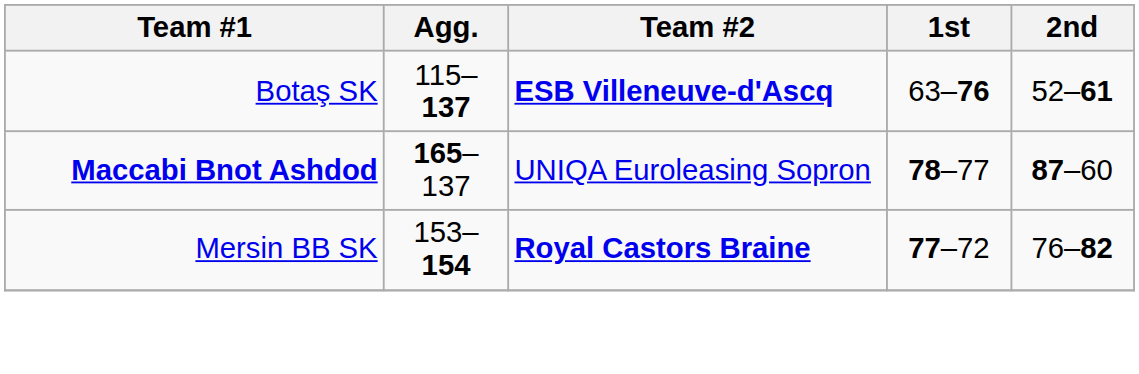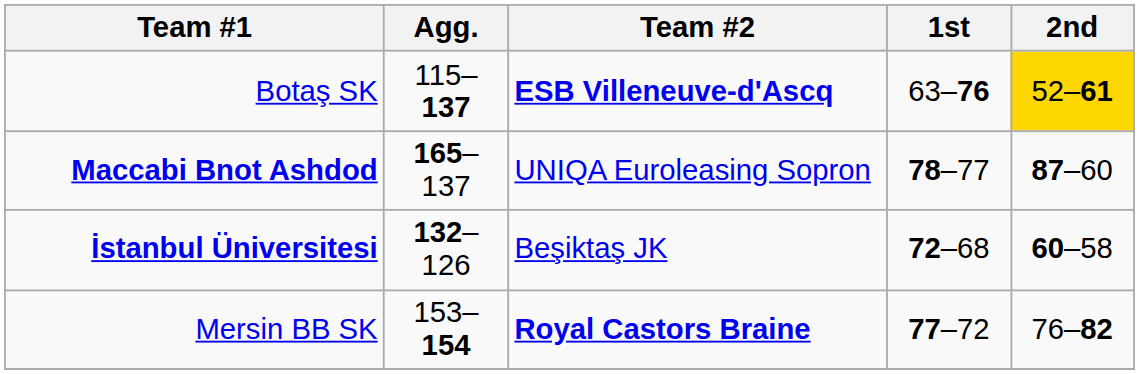Botaş SK | 2nd: no background -> gold background
+ row: İstanbul Üniversitesi | 132–126 | Beşiktaş JK | 72–68 | 60–58
